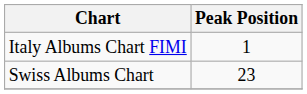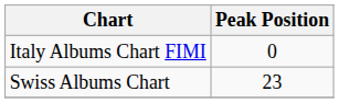Italy Albums Chart FIMI | Peak Position: 1 -> 0
